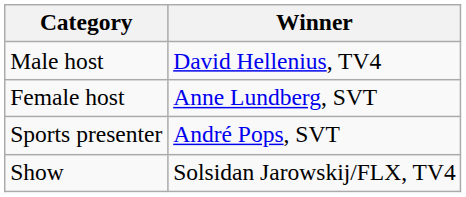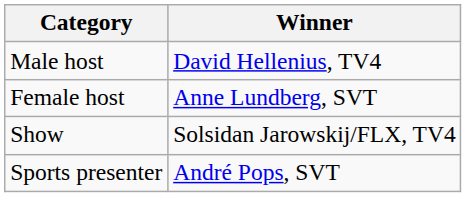rows swapped: Sports presenter <-> Show
